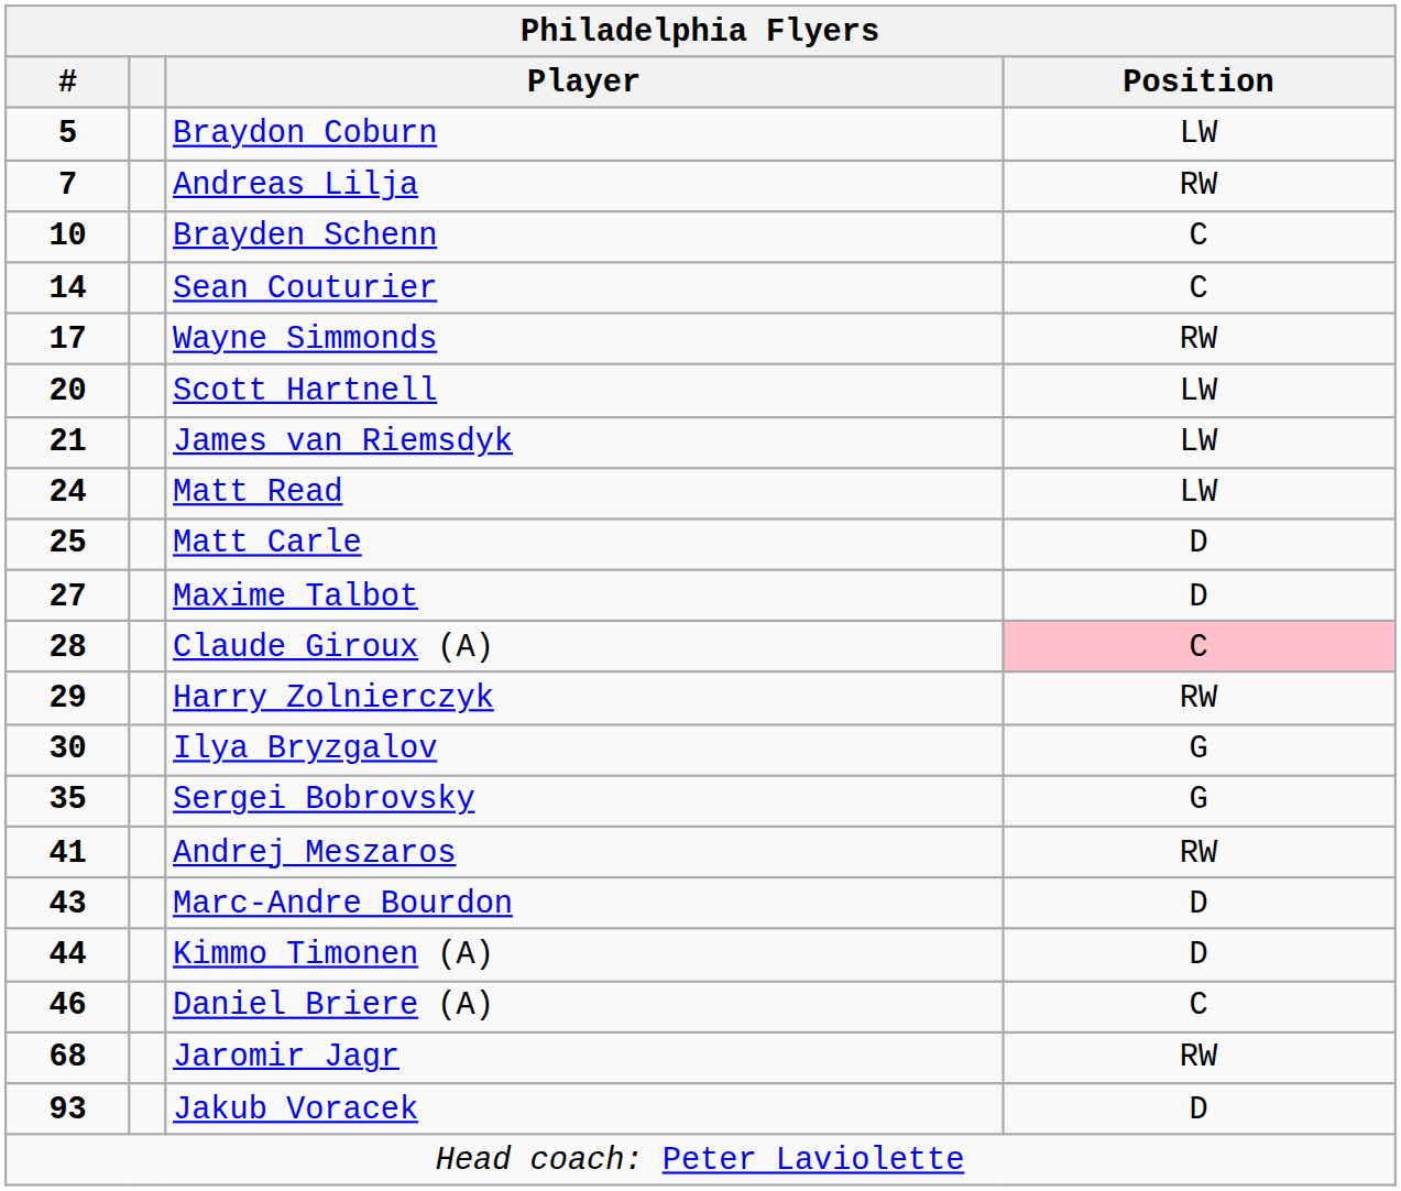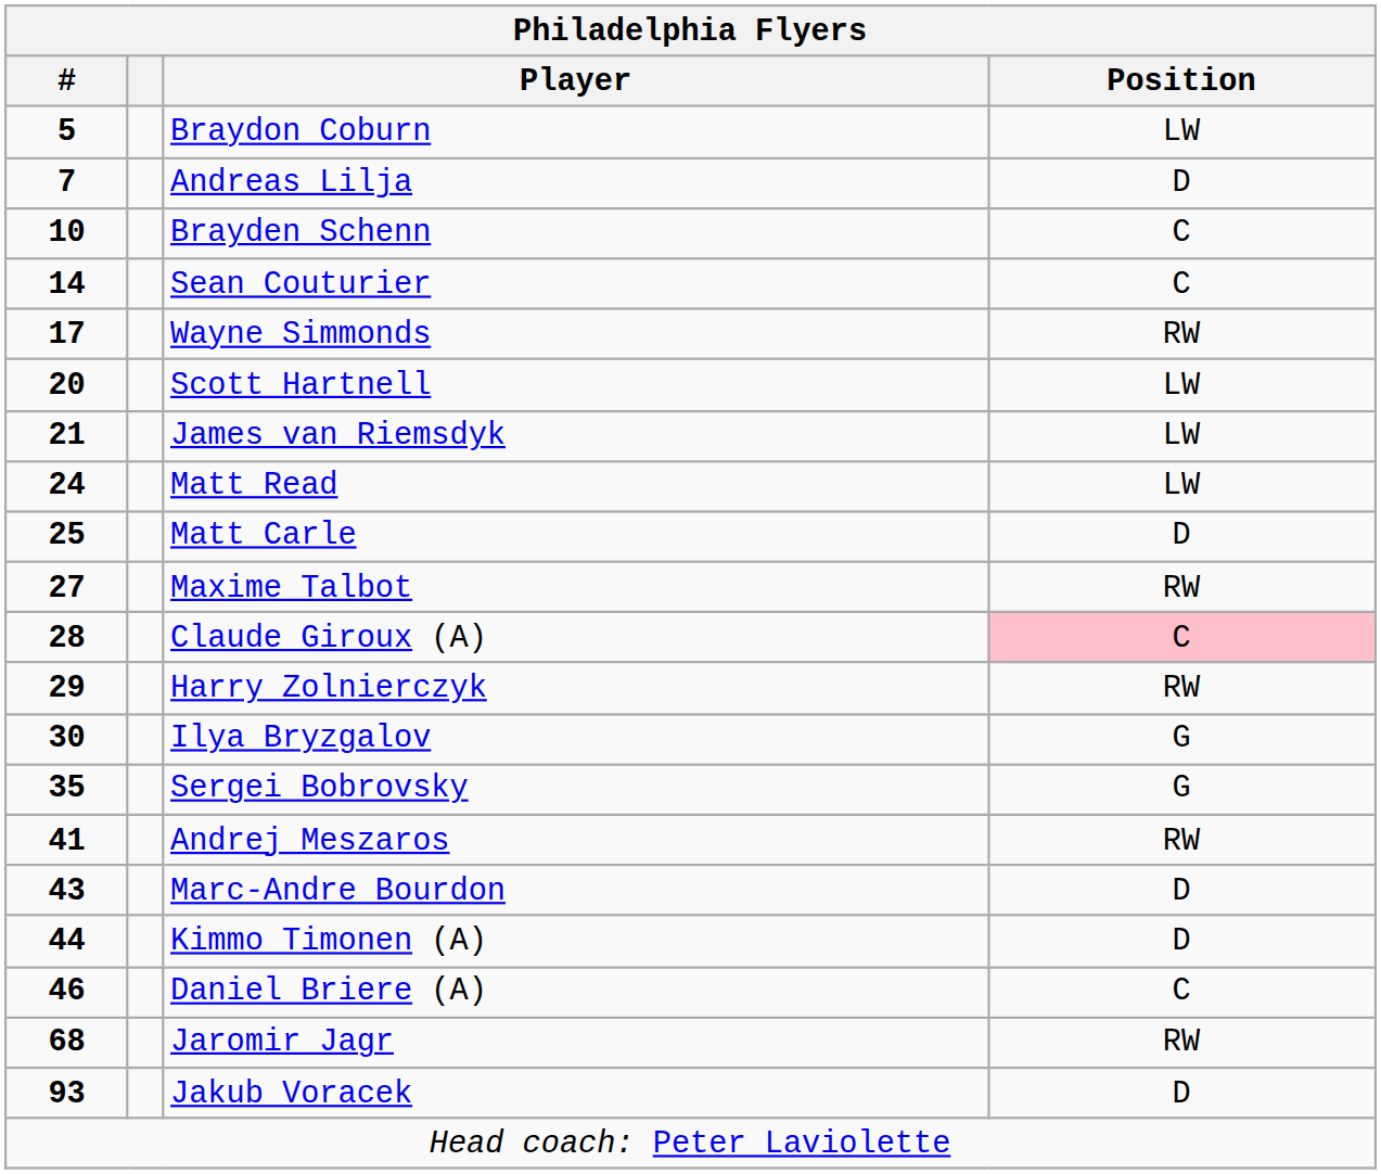Andreas Lilja | Position: RW -> D
Maxime Talbot | Position: D -> RW
